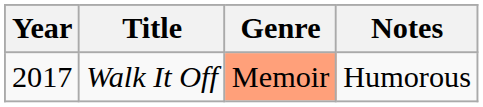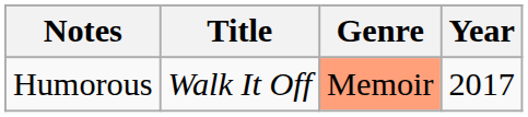columns swapped: Year <-> Notes
